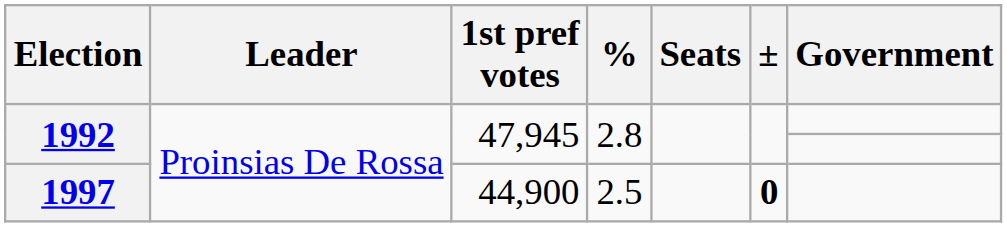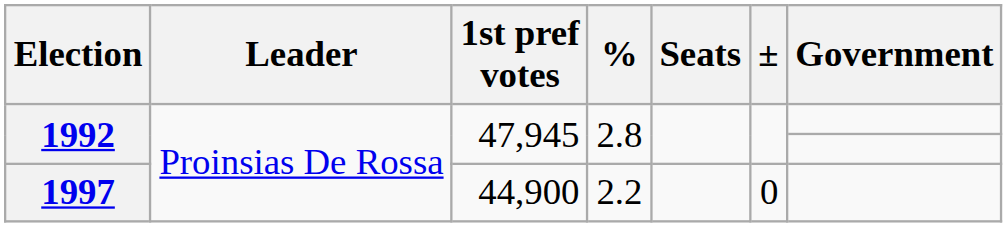1997 | %: 2.5 -> 2.2
1997 | ±: bold -> normal
